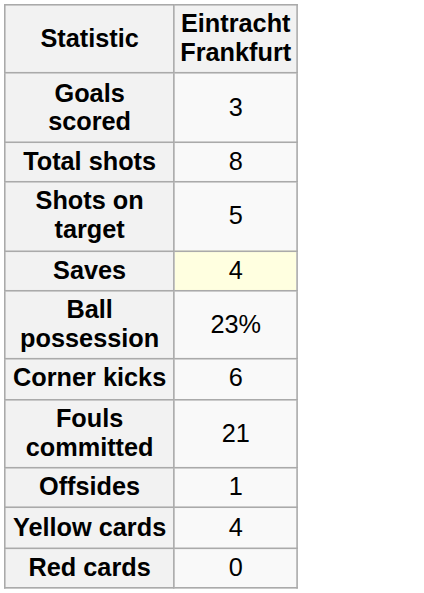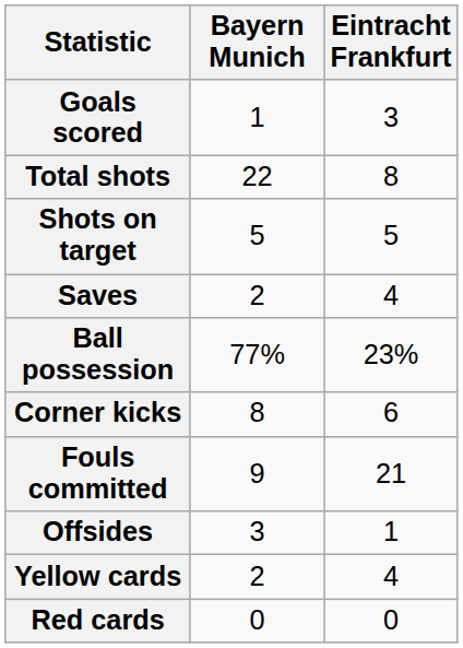+ column: Bayern Munich | 1 | 22 | 5 | 2 | 77% | 8 | 9 | 3 | 2 | 0
Saves | Eintracht Frankfurt: lightyellow background -> no background
